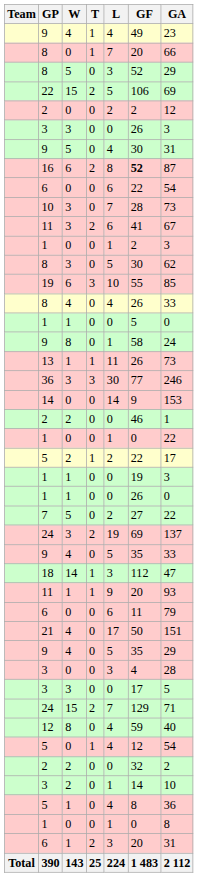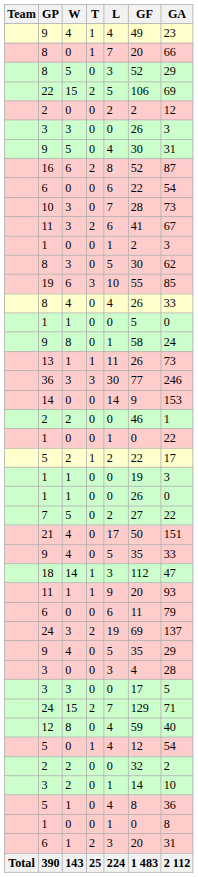16 | GF: bold -> normal
rows swapped: 21 <-> 24 / 3
